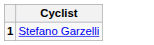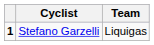+ column: Team | Liquigas
